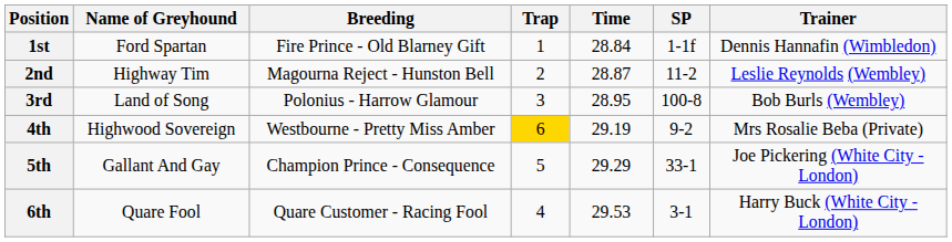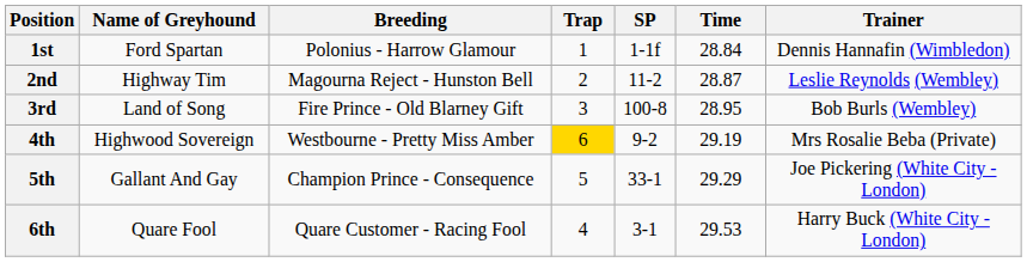columns swapped: SP <-> Time
1st | Breeding: Fire Prince - Old Blarney Gift -> Polonius - Harrow Glamour
3rd | Breeding: Polonius - Harrow Glamour -> Fire Prince - Old Blarney Gift
